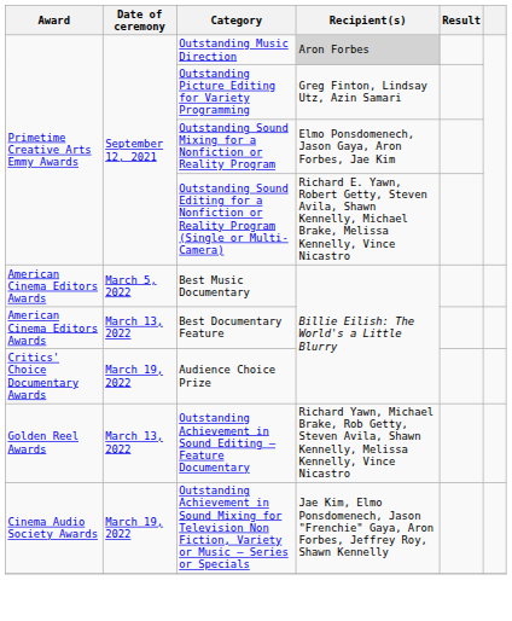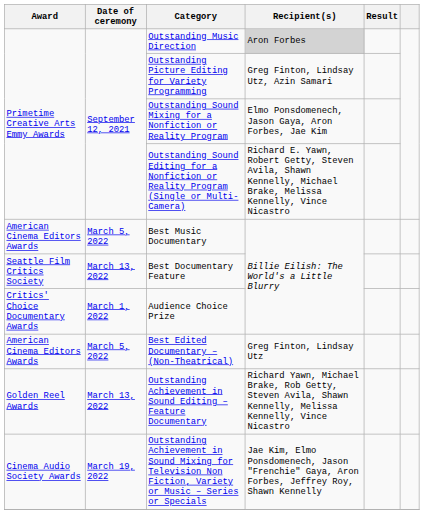Best Documentary Feature | Award: American Cinema Editors Awards -> Seattle Film Critics Society
Audience Choice Prize | Date of ceremony: March 19, 2022 -> March 1, 2022
+ row: American Cinema Editors Awards | March 5, 2022 | Best Edited Documentary – (Non-Theatrical) | Greg Finton, Lindsay Utz
